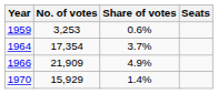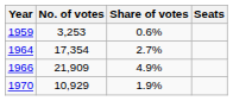1964 | Share of votes: 3.7% -> 2.7%
1970 | No. of votes: 15,929 -> 10,929
1970 | Share of votes: 1.4% -> 1.9%
